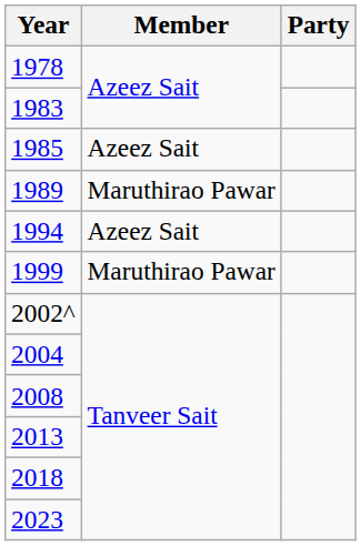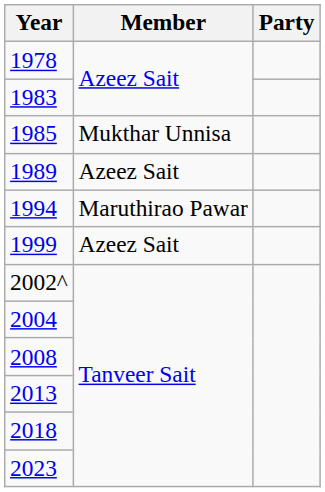1985 | Member: Azeez Sait -> Mukthar Unnisa
1989 | Member: Maruthirao Pawar -> Azeez Sait
1994 | Member: Azeez Sait -> Maruthirao Pawar
1999 | Member: Maruthirao Pawar -> Azeez Sait
